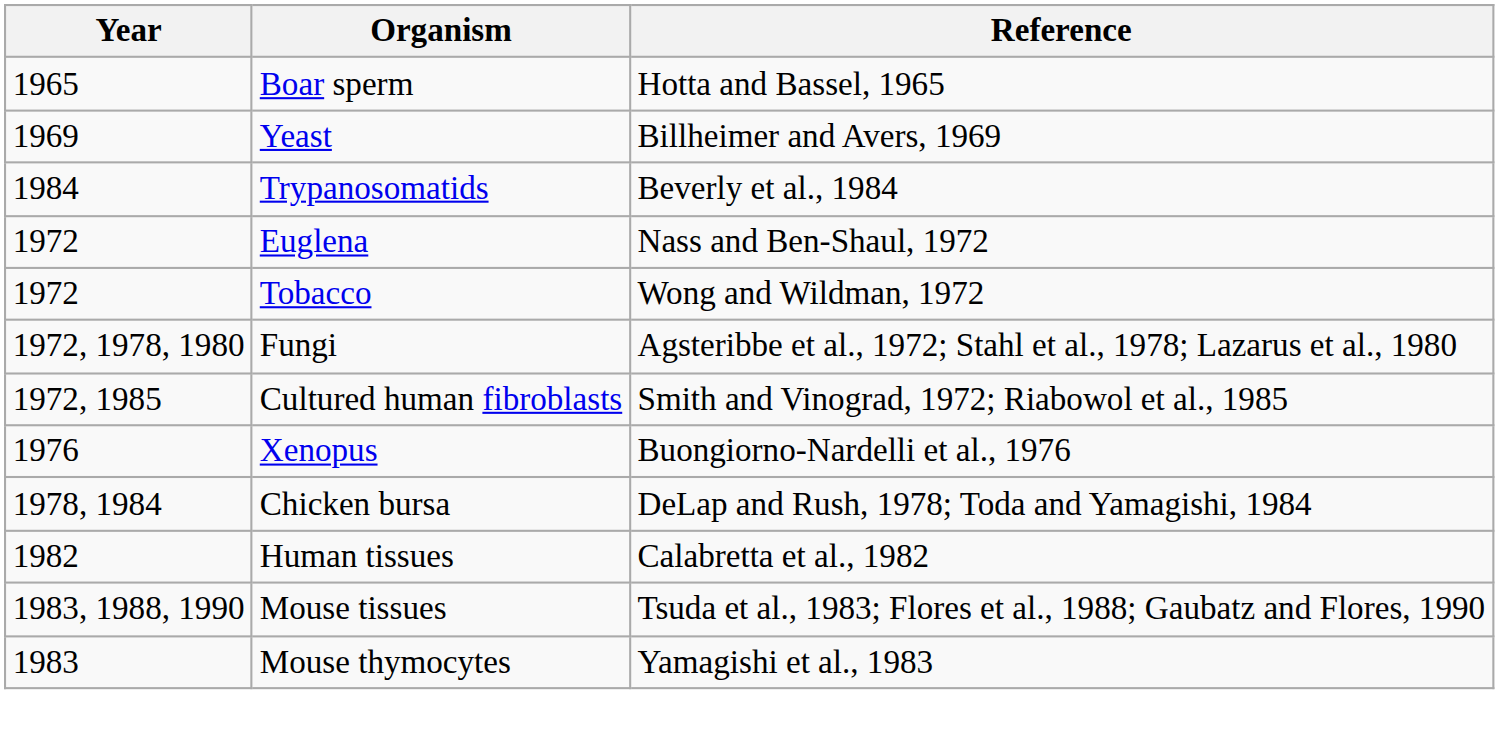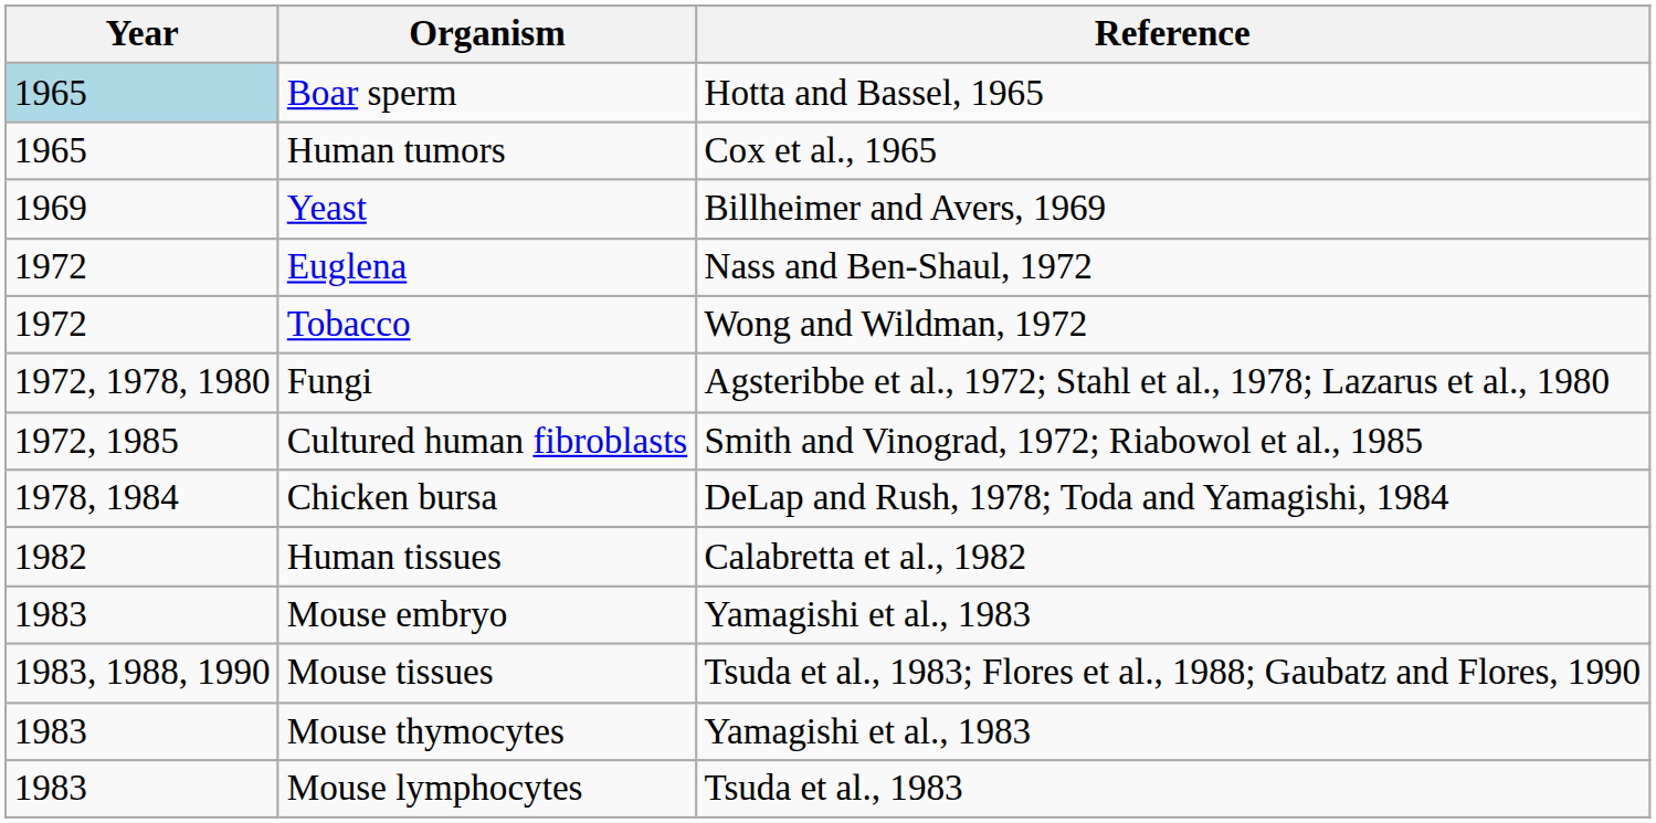Boar sperm | Year: no background -> lightblue background
+ row: 1965 | Human tumors | Cox et al., 1965
- row: 1984 | Trypanosomatids | Beverly et al., 1984
- row: 1976 | Xenopus | Buongiorno-Nardelli et al., 1976
+ row: 1983 | Mouse embryo | Yamagishi et al., 1983
+ row: 1983 | Mouse lymphocytes | Tsuda et al., 1983
